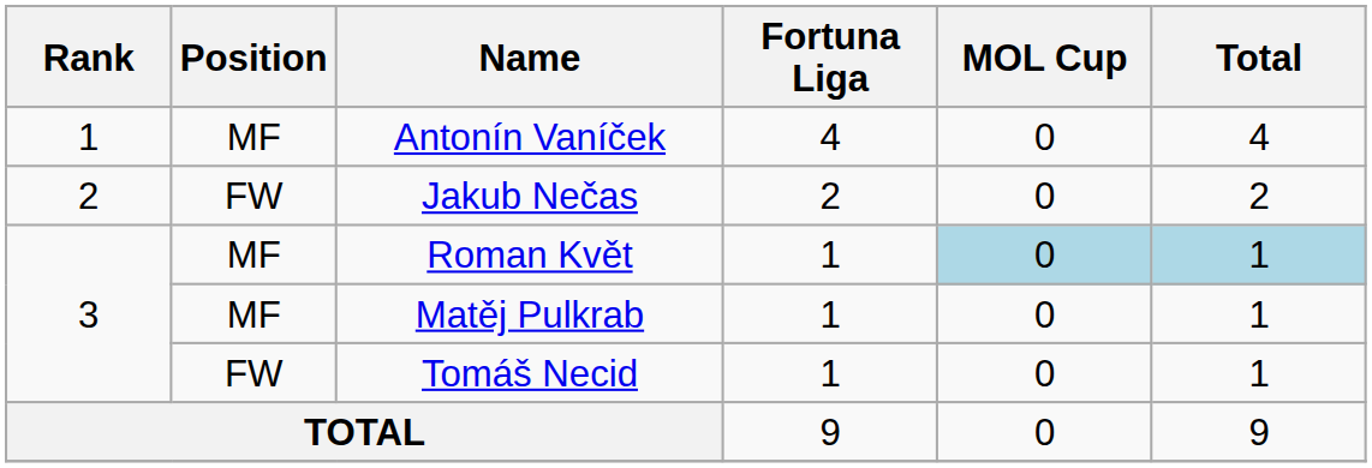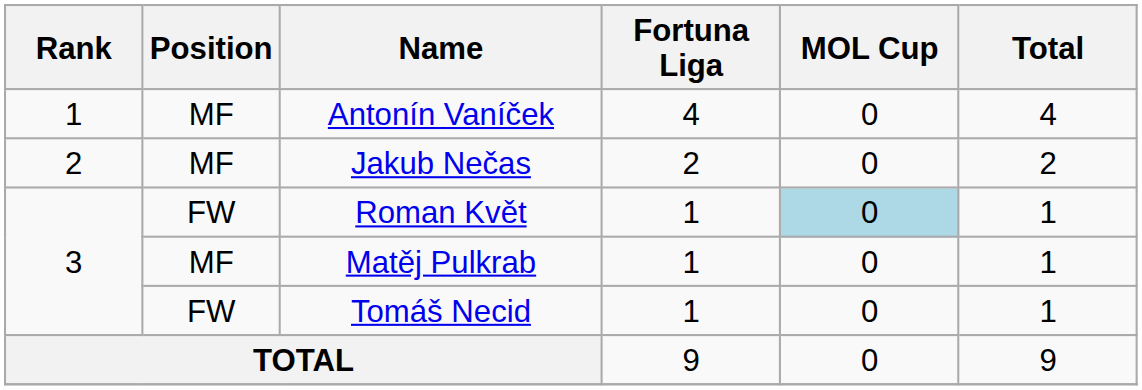Jakub Nečas | Position: FW -> MF
Roman Květ | Position: MF -> FW
Roman Květ | Total: lightblue background -> no background
